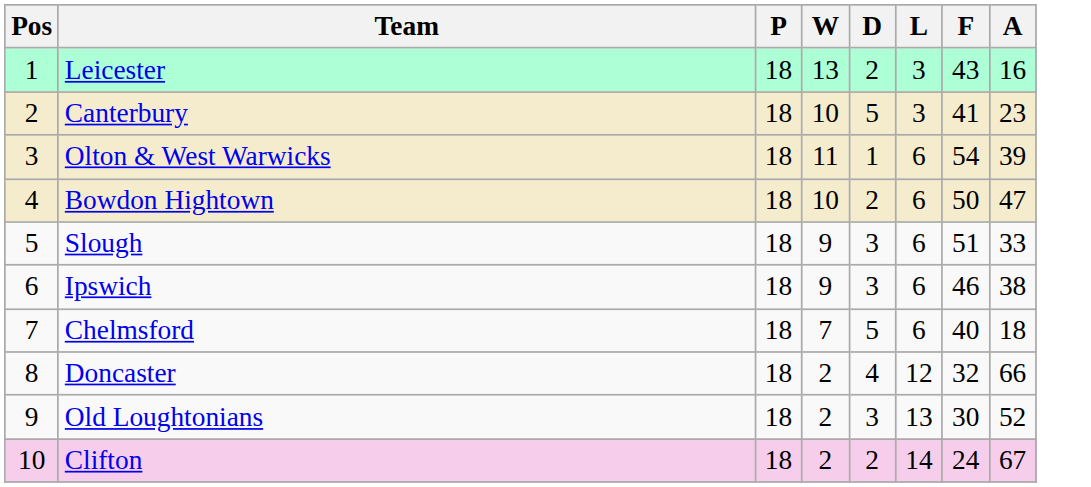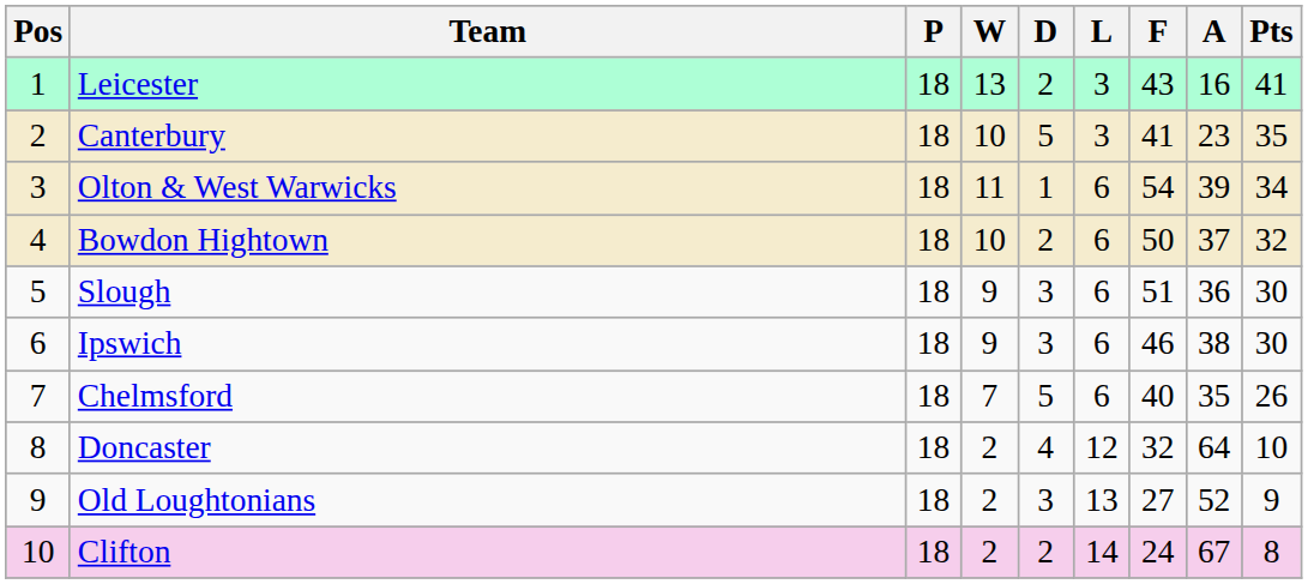+ column: Pts | 41 | 35 | 34 | 32 | 30 | 30 | 26 | 10 | 9 | 8
Bowdon Hightown | A: 47 -> 37
Slough | A: 33 -> 36
Chelmsford | A: 18 -> 35
Doncaster | A: 66 -> 64
Old Loughtonians | F: 30 -> 27
